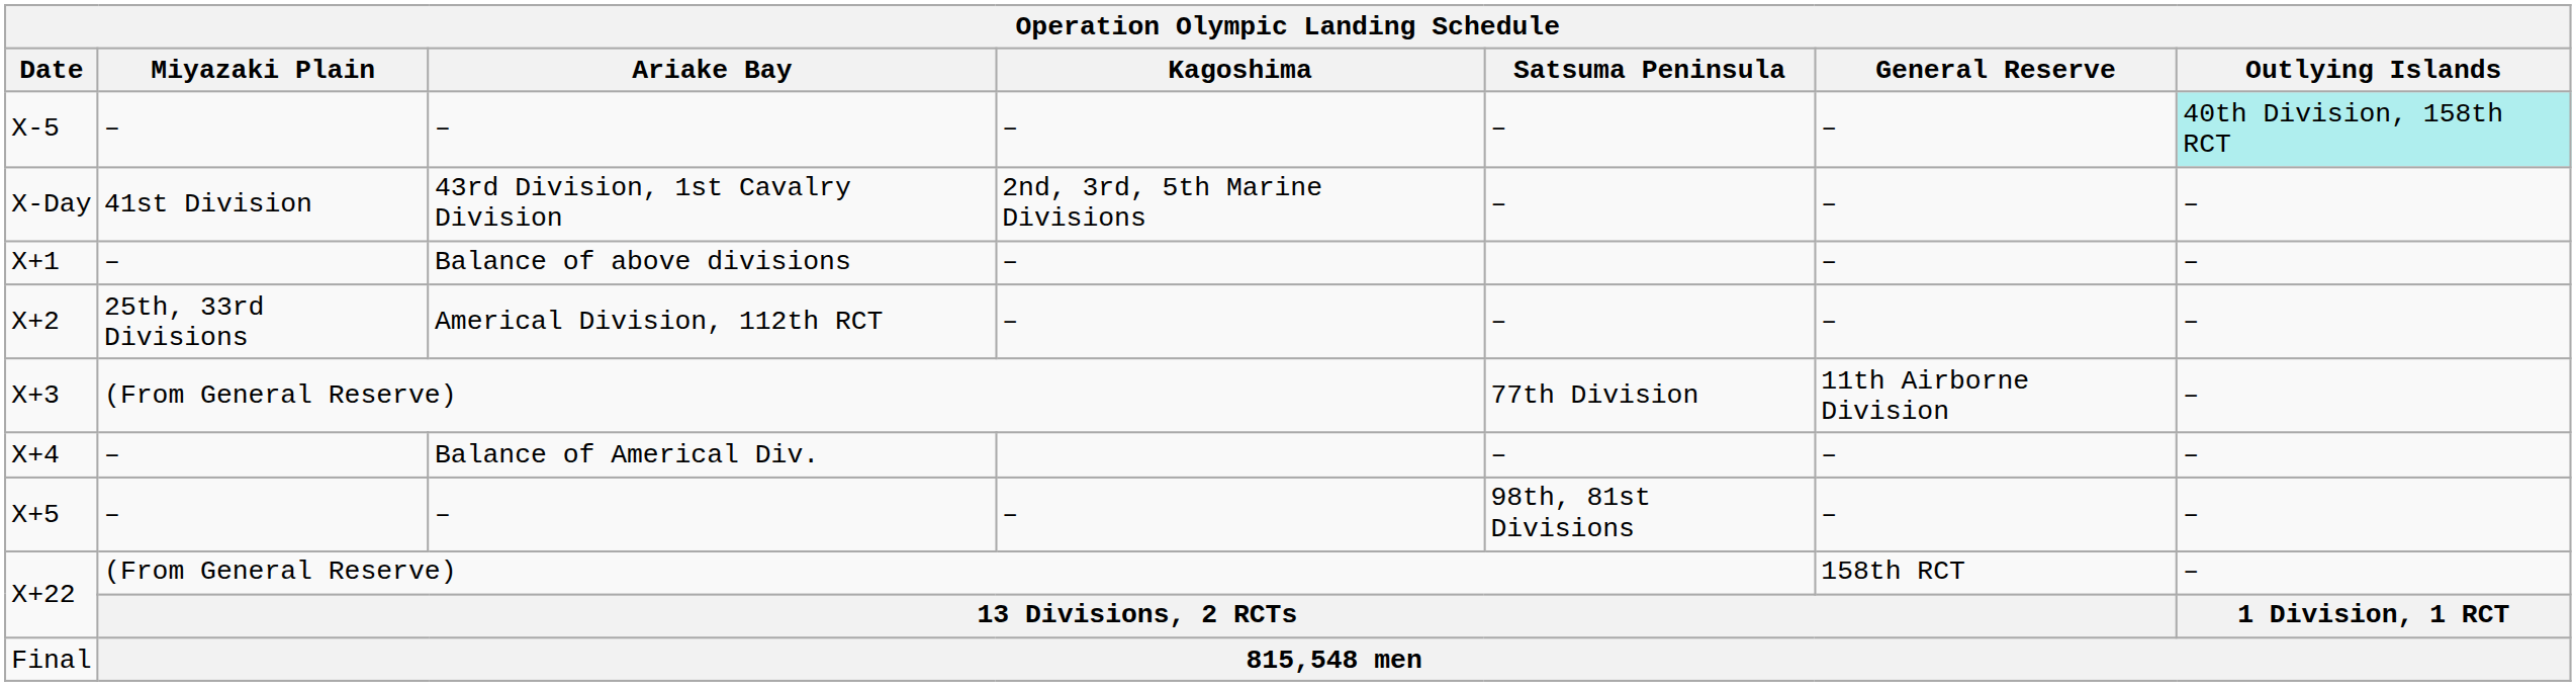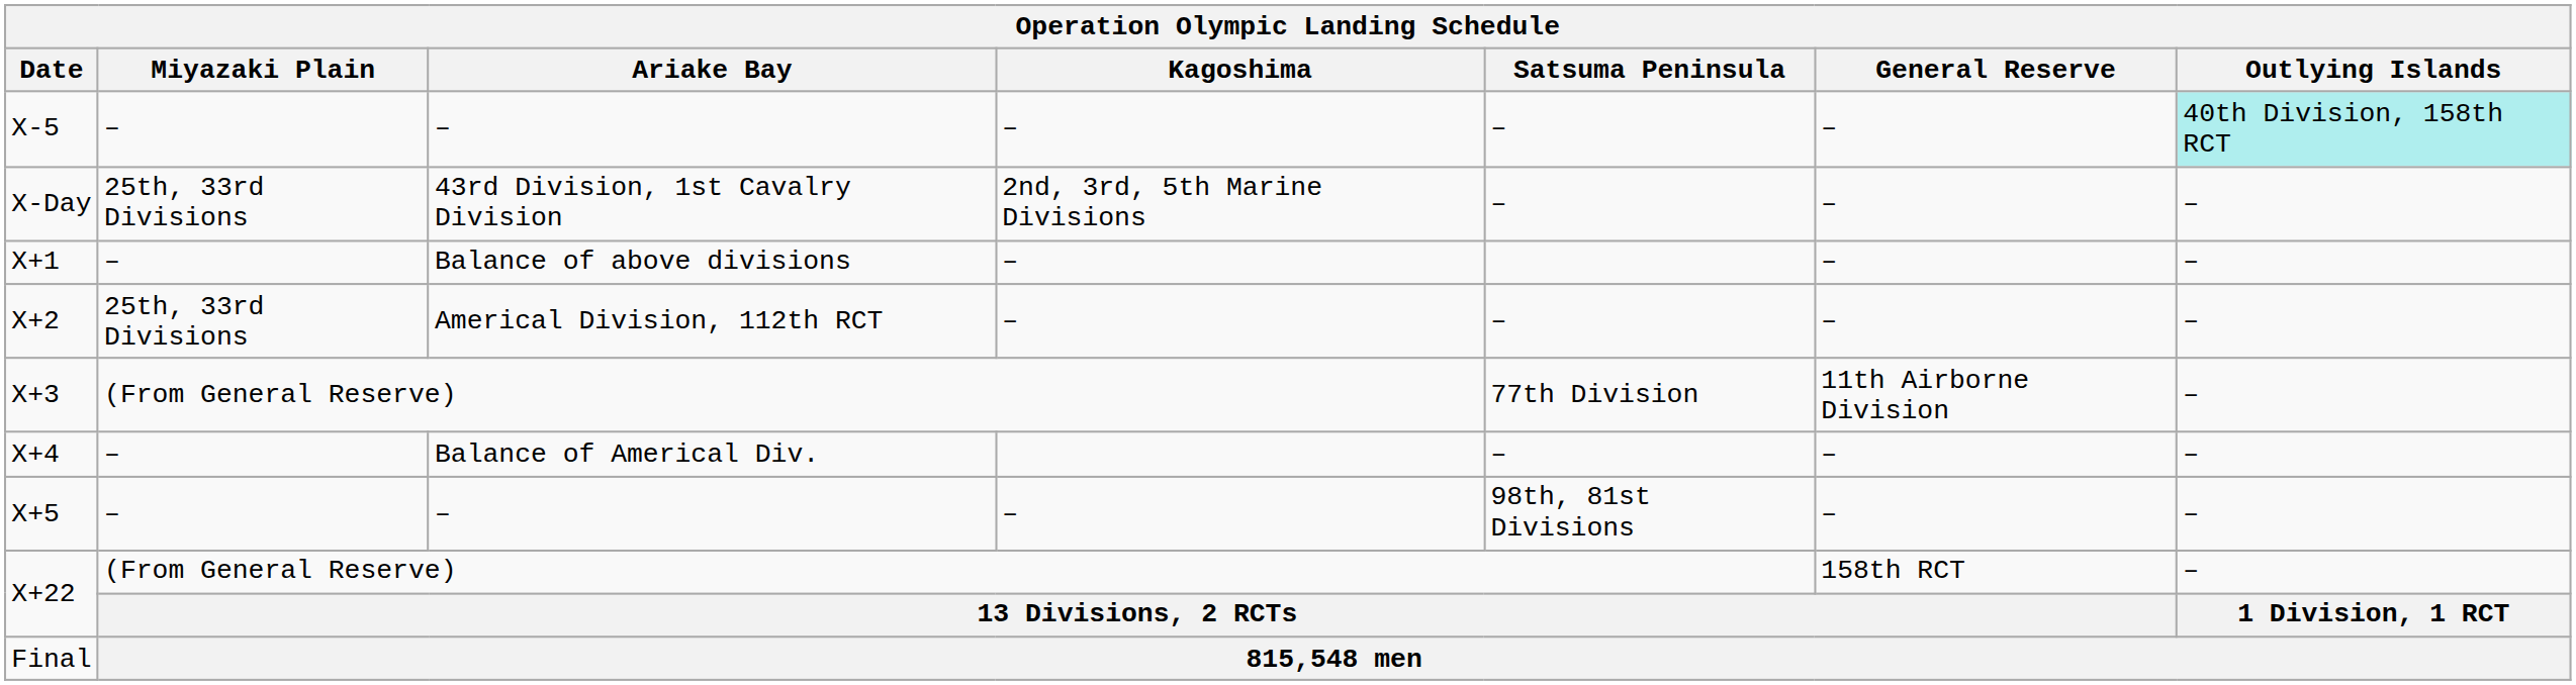X-Day | Miyazaki Plain: 41st Division -> 25th, 33rd Divisions
